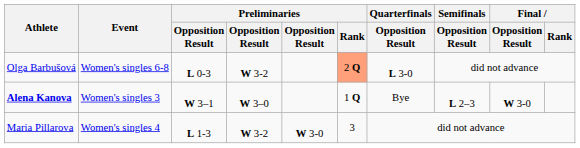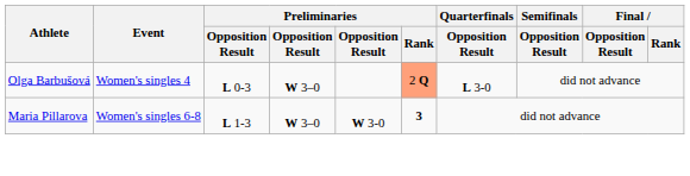Olga Barbušová | Event: Women's singles 6-8 -> Women's singles 4
Olga Barbušová | column 4: W 3-2 -> W 3–0
- row: Alena Kanova | Women's singles 3 | W 3–1 | W 3–0 | 1 Q | Bye | L 2–3 | W 3-0
Maria Pillarova | Event: Women's singles 4 -> Women's singles 6-8
Maria Pillarova | column 4: W 3-2 -> W 3–0
Maria Pillarova | Preliminaries / Rank: normal -> bold
